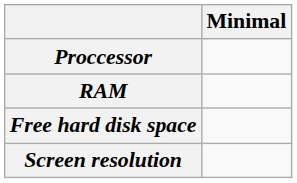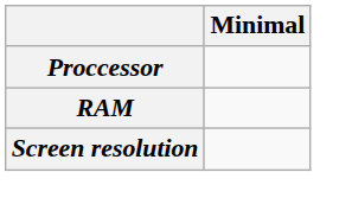- row: Free hard disk space
